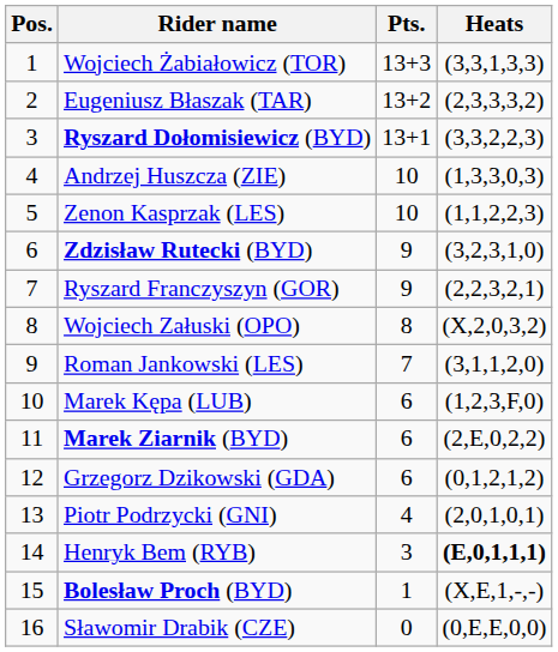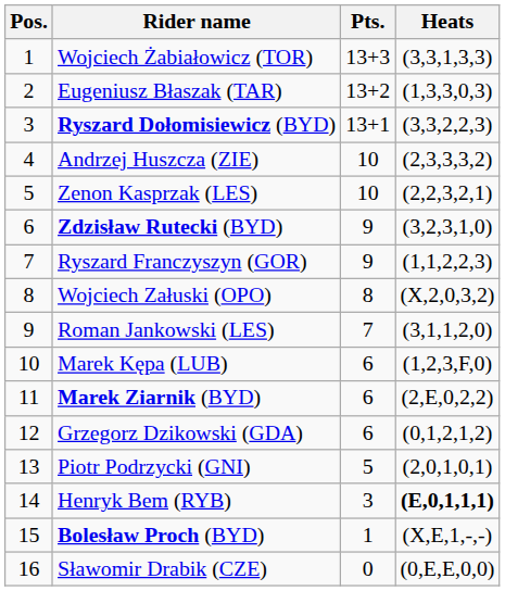Eugeniusz Błaszak (TAR) | Heats: (2,3,3,3,2) -> (1,3,3,0,3)
Andrzej Huszcza (ZIE) | Heats: (1,3,3,0,3) -> (2,3,3,3,2)
Zenon Kasprzak (LES) | Heats: (1,1,2,2,3) -> (2,2,3,2,1)
Ryszard Franczyszyn (GOR) | Heats: (2,2,3,2,1) -> (1,1,2,2,3)
Piotr Podrzycki (GNI) | Pts.: 4 -> 5
